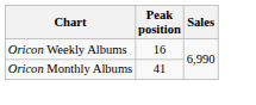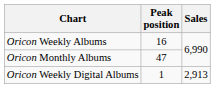Oricon Monthly Albums | Peak position: 41 -> 47
+ row: Oricon Weekly Digital Albums | 1 | 2,913
